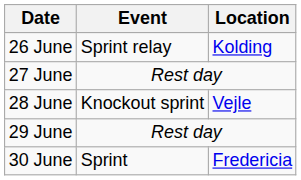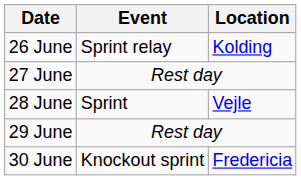28 June | Event: Knockout sprint -> Sprint
30 June | Event: Sprint -> Knockout sprint
